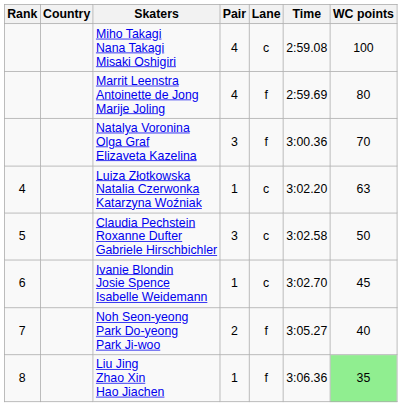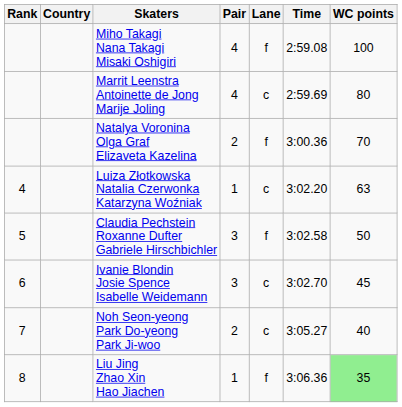Miho Takagi Nana Takagi Misaki Oshigiri | Lane: c -> f
Marrit Leenstra Antoinette de Jong Marije Joling | Lane: f -> c
Natalya Voronina Olga Graf Elizaveta Kazelina | Pair: 3 -> 2
Claudia Pechstein Roxanne Dufter Gabriele Hirschbichler | Lane: c -> f
Ivanie Blondin Josie Spence Isabelle Weidemann | Pair: 1 -> 3
Noh Seon-yeong Park Do-yeong Park Ji-woo | Lane: f -> c
